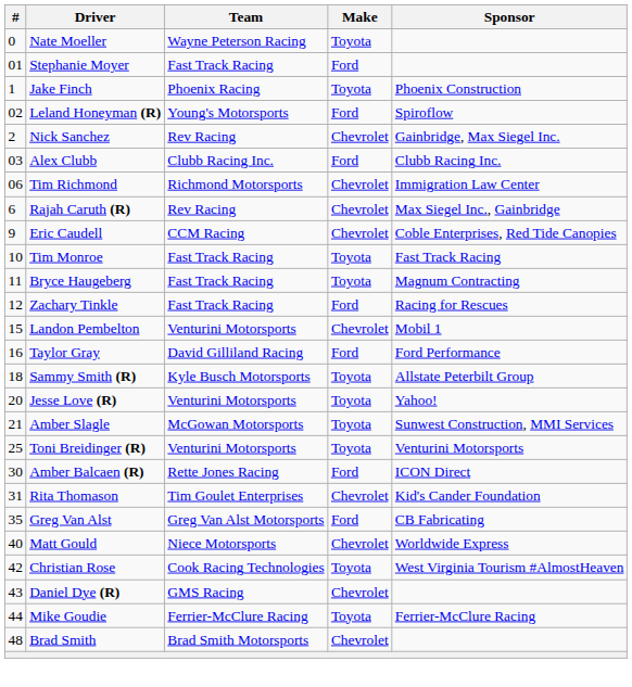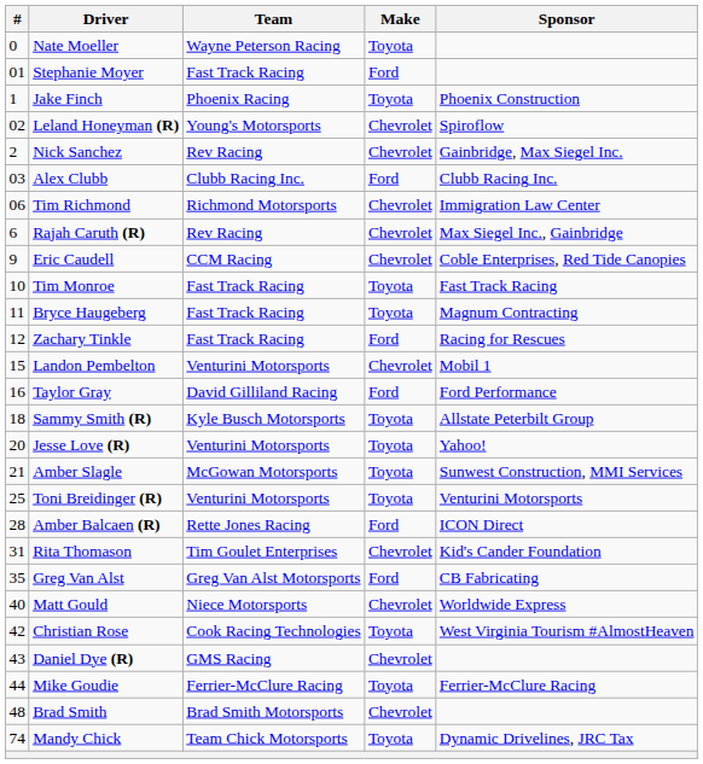Leland Honeyman (R) | Make: Ford -> Chevrolet
Amber Balcaen (R) | #: 30 -> 28
+ row: 74 | Mandy Chick | Team Chick Motorsports | Toyota | Dynamic Drivelines, JRC Tax
